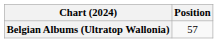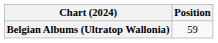Belgian Albums (Ultratop Wallonia) | Position: 57 -> 59
